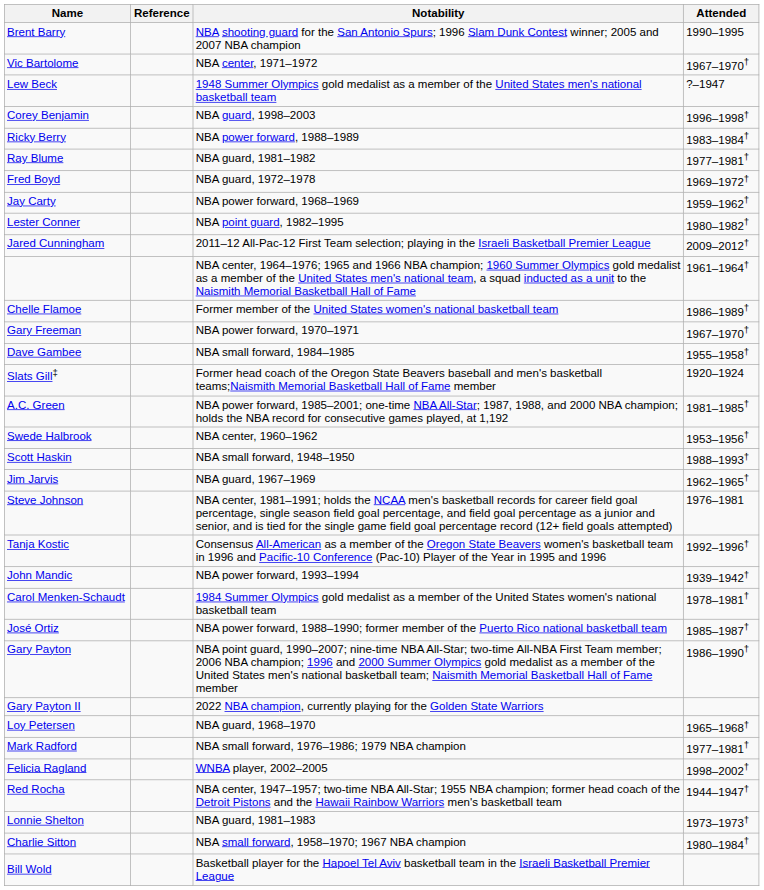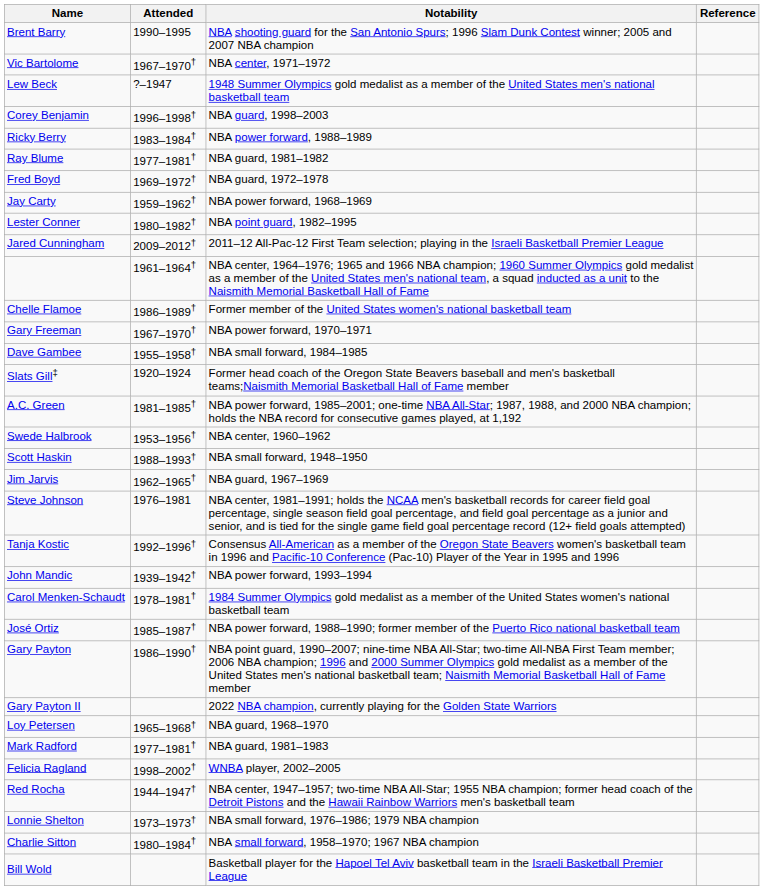columns swapped: Attended <-> Reference
Mark Radford | Notability: NBA small forward, 1976–1986; 1979 NBA champion -> NBA guard, 1981–1983
Lonnie Shelton | Notability: NBA guard, 1981–1983 -> NBA small forward, 1976–1986; 1979 NBA champion
